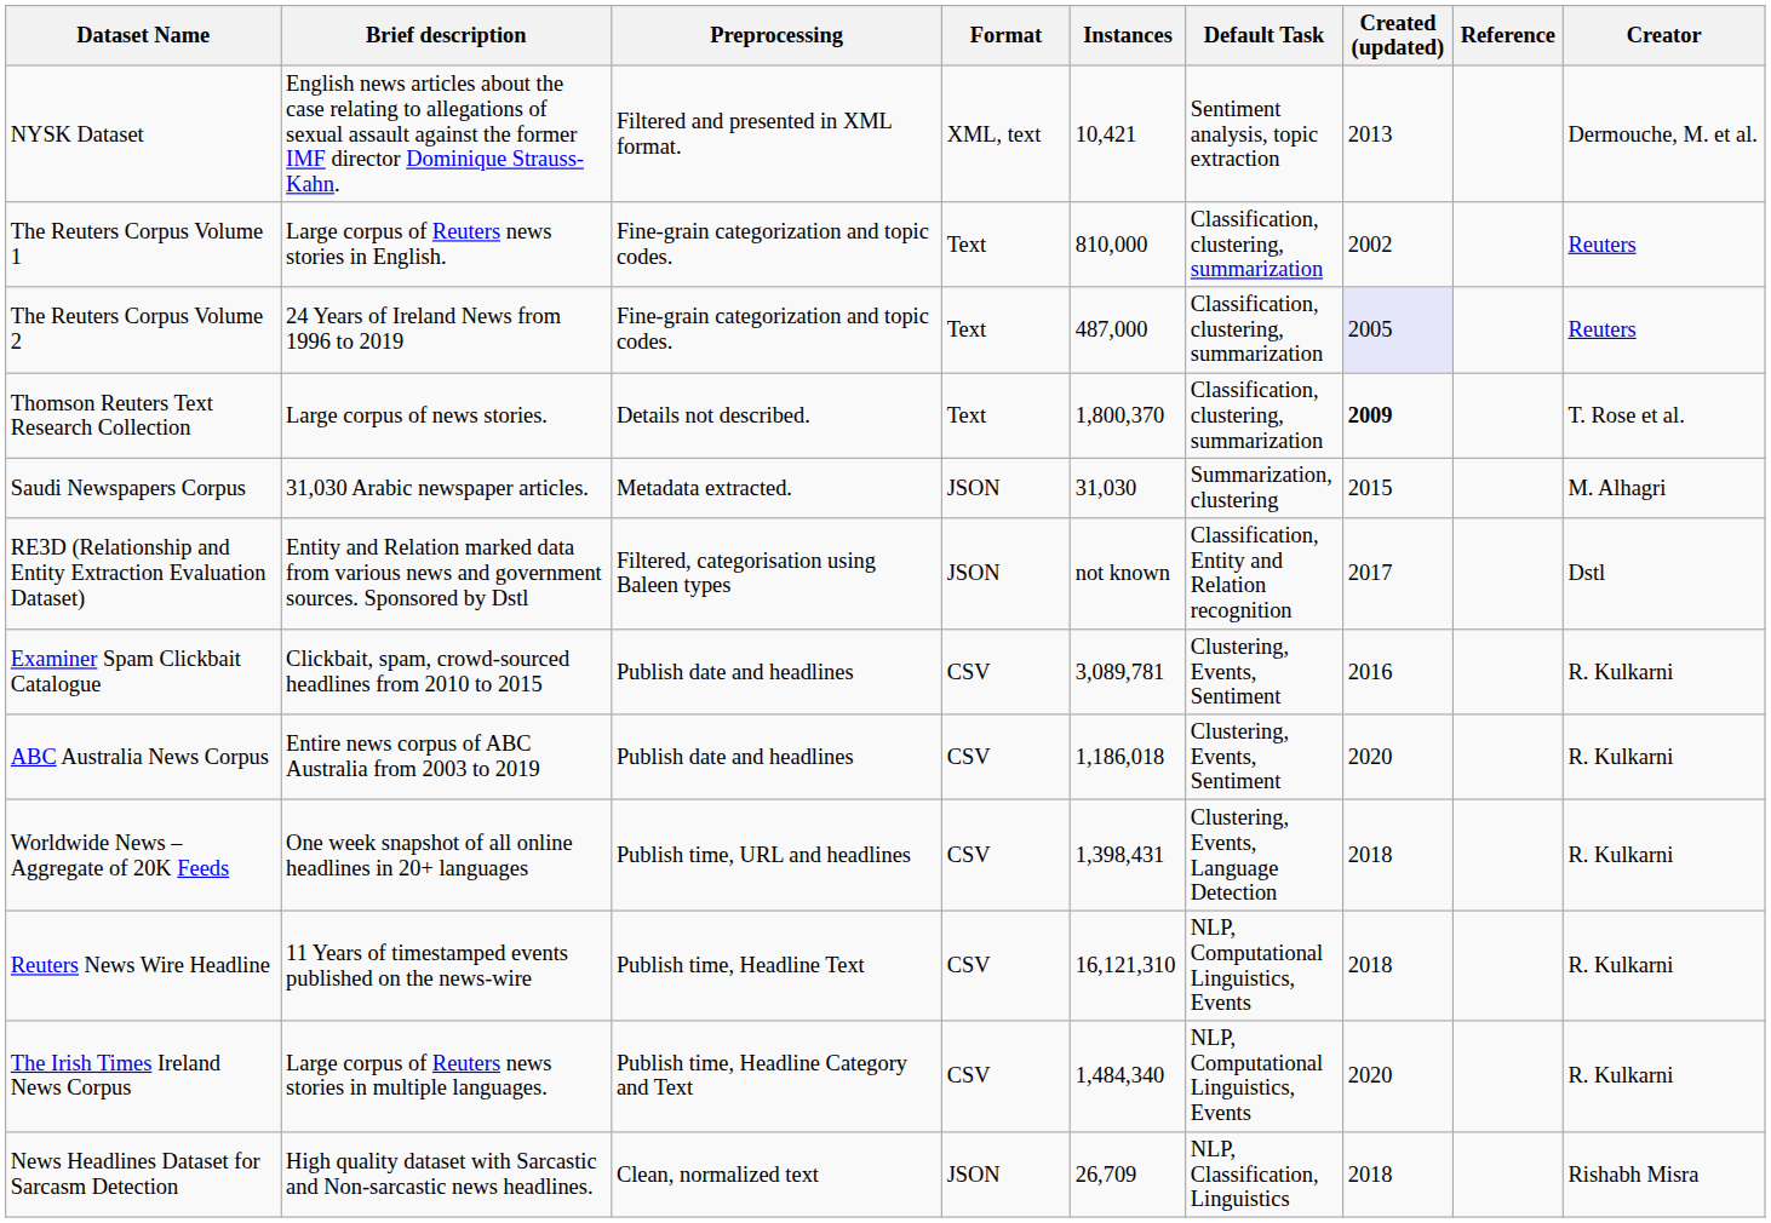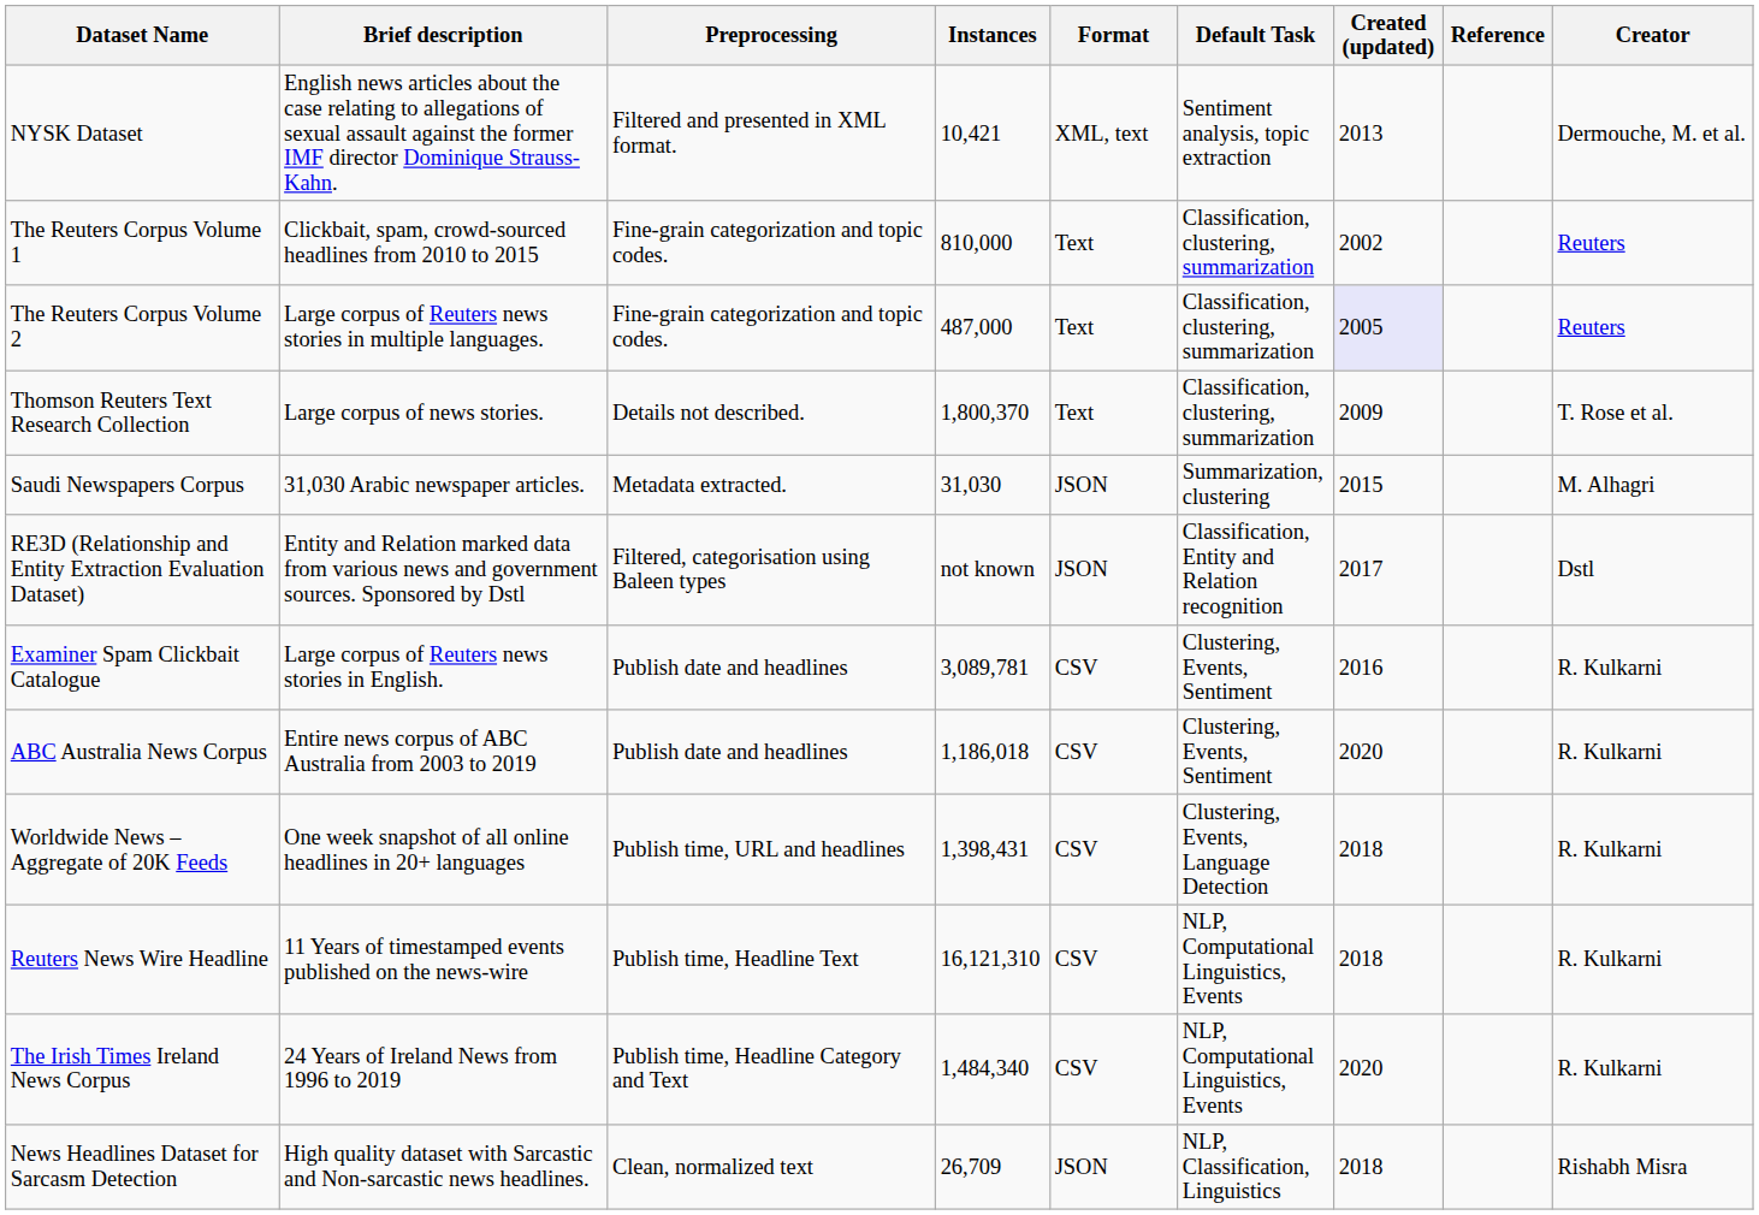columns swapped: Instances <-> Format
The Reuters Corpus Volume 1 | Brief description: Large corpus of Reuters news stories in English. -> Clickbait, spam, crowd-sourced headlines from 2010 to 2015
The Reuters Corpus Volume 2 | Brief description: 24 Years of Ireland News from 1996 to 2019 -> Large corpus of Reuters news stories in multiple languages.
Thomson Reuters Text Research Collection | Created (updated): bold -> normal
Examiner Spam Clickbait Catalogue | Brief description: Clickbait, spam, crowd-sourced headlines from 2010 to 2015 -> Large corpus of Reuters news stories in English.
The Irish Times Ireland News Corpus | Brief description: Large corpus of Reuters news stories in multiple languages. -> 24 Years of Ireland News from 1996 to 2019
